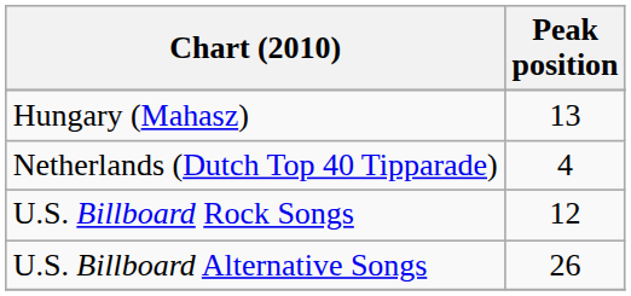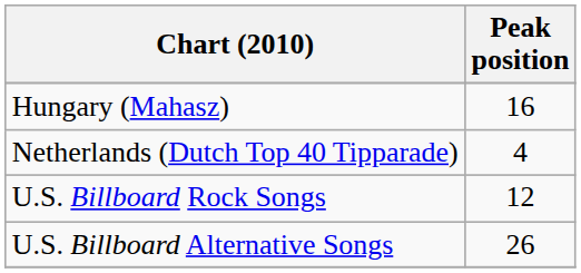Hungary (Mahasz) | Peak position: 13 -> 16
